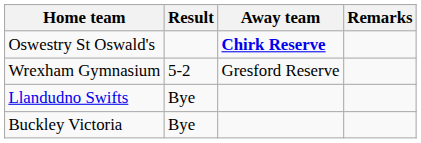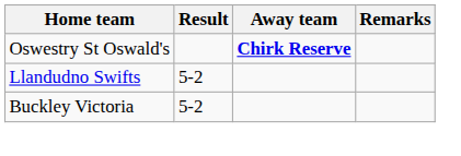- row: Wrexham Gymnasium | 5-2 | Gresford Reserve
Llandudno Swifts | Result: Bye -> 5-2
Buckley Victoria | Result: Bye -> 5-2
